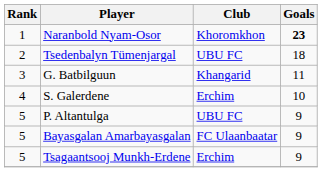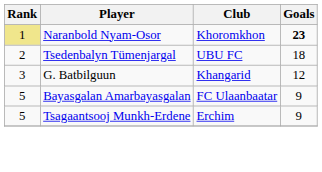Naranbold Nyam-Osor | Rank: no background -> khaki background
G. Batbilguun | Goals: 11 -> 12
- row: 4 | S. Galerdene | Erchim | 10
- row: 5 | P. Altantulga | UBU FC | 9
